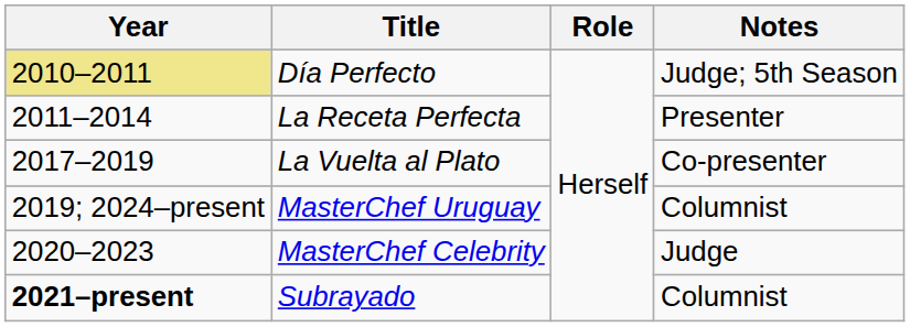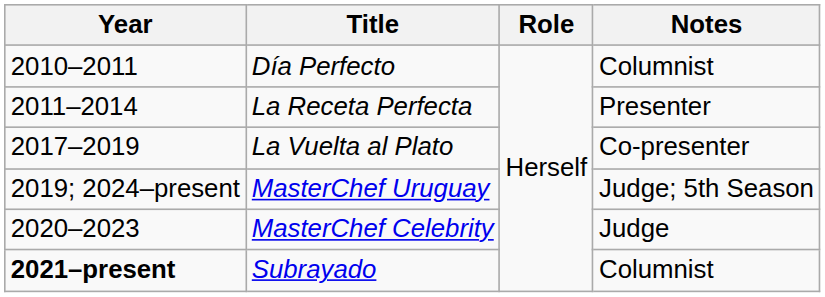Día Perfecto | Year: khaki background -> no background
Día Perfecto | Notes: Judge; 5th Season -> Columnist
MasterChef Uruguay | Notes: Columnist -> Judge; 5th Season
